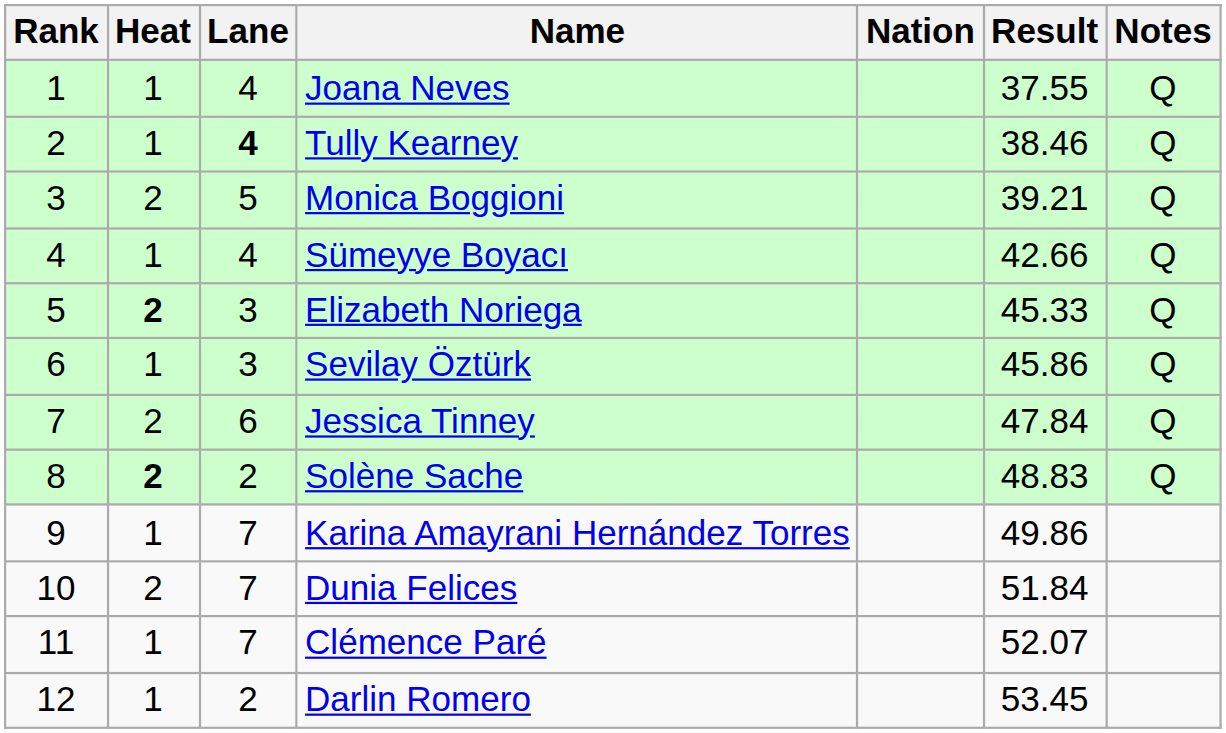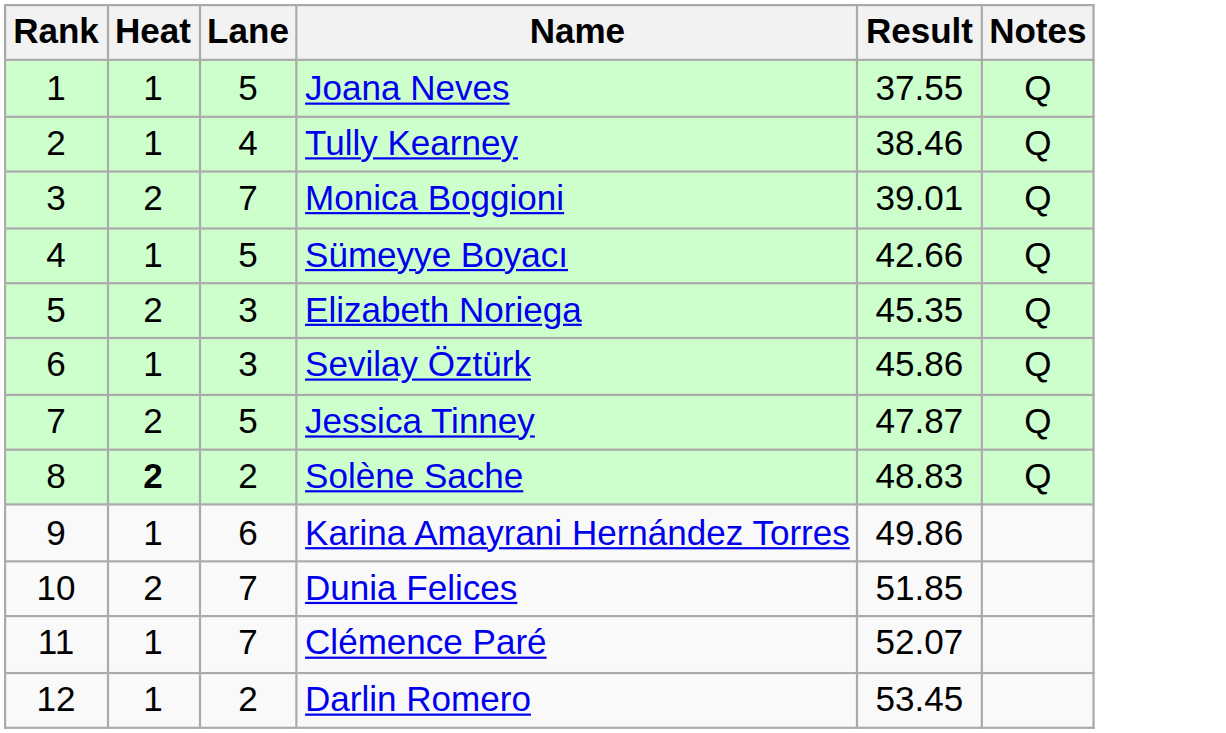- column: Nation
Joana Neves | Lane: 4 -> 5
Tully Kearney | Lane: bold -> normal
Monica Boggioni | Lane: 5 -> 7
Monica Boggioni | Result: 39.21 -> 39.01
Sümeyye Boyacı | Lane: 4 -> 5
Elizabeth Noriega | Heat: bold -> normal
Elizabeth Noriega | Result: 45.33 -> 45.35
Jessica Tinney | Lane: 6 -> 5
Jessica Tinney | Result: 47.84 -> 47.87
Karina Amayrani Hernández Torres | Lane: 7 -> 6
Dunia Felices | Result: 51.84 -> 51.85
